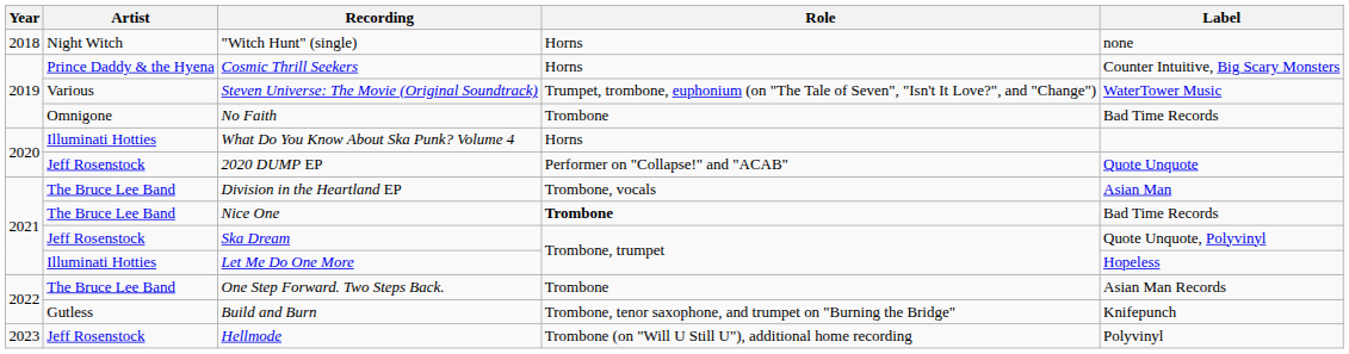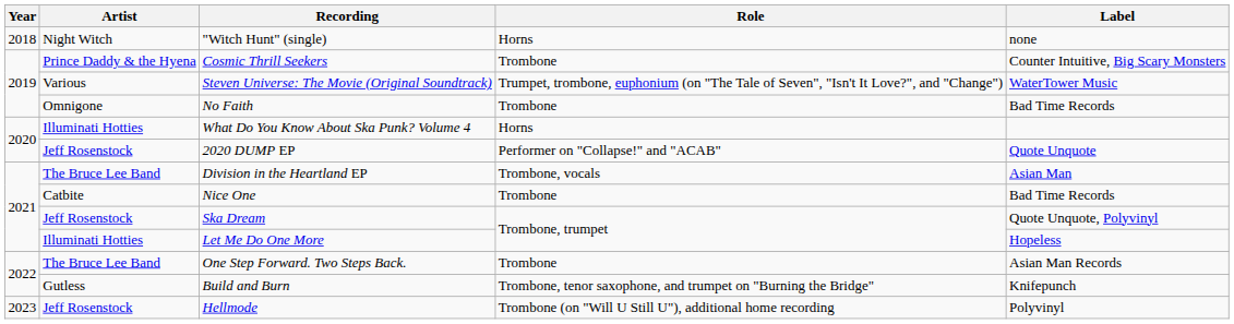Cosmic Thrill Seekers | Role: Horns -> Trombone
Nice One | Artist: The Bruce Lee Band -> Catbite
Nice One | Role: bold -> normal
